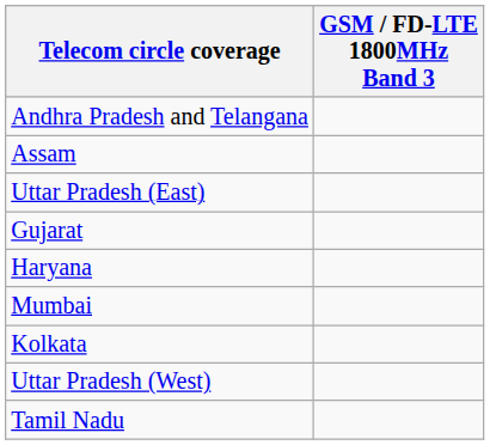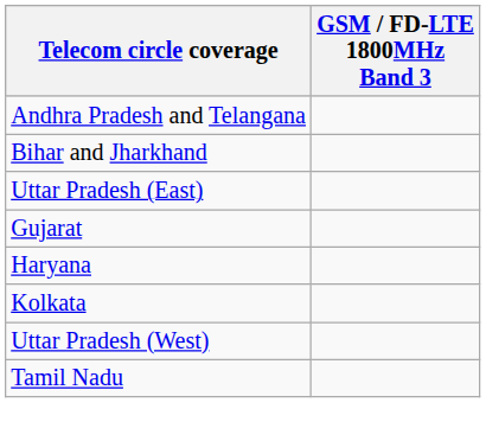- row: Assam
+ row: Bihar and Jharkhand
- row: Mumbai
